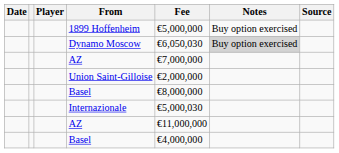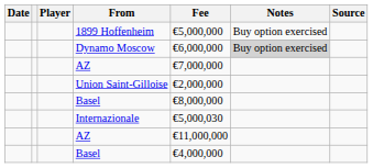Dynamo Moscow | Fee: €6,050,030 -> €6,000,000
